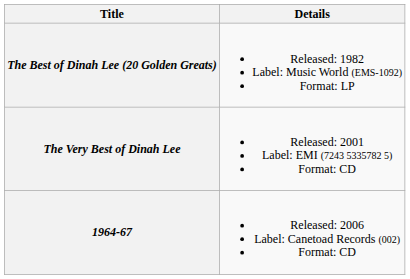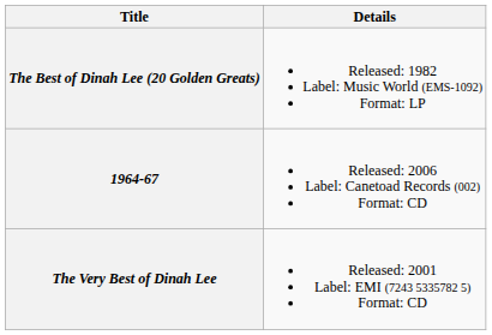rows swapped: The Very Best of Dinah Lee <-> 1964-67
